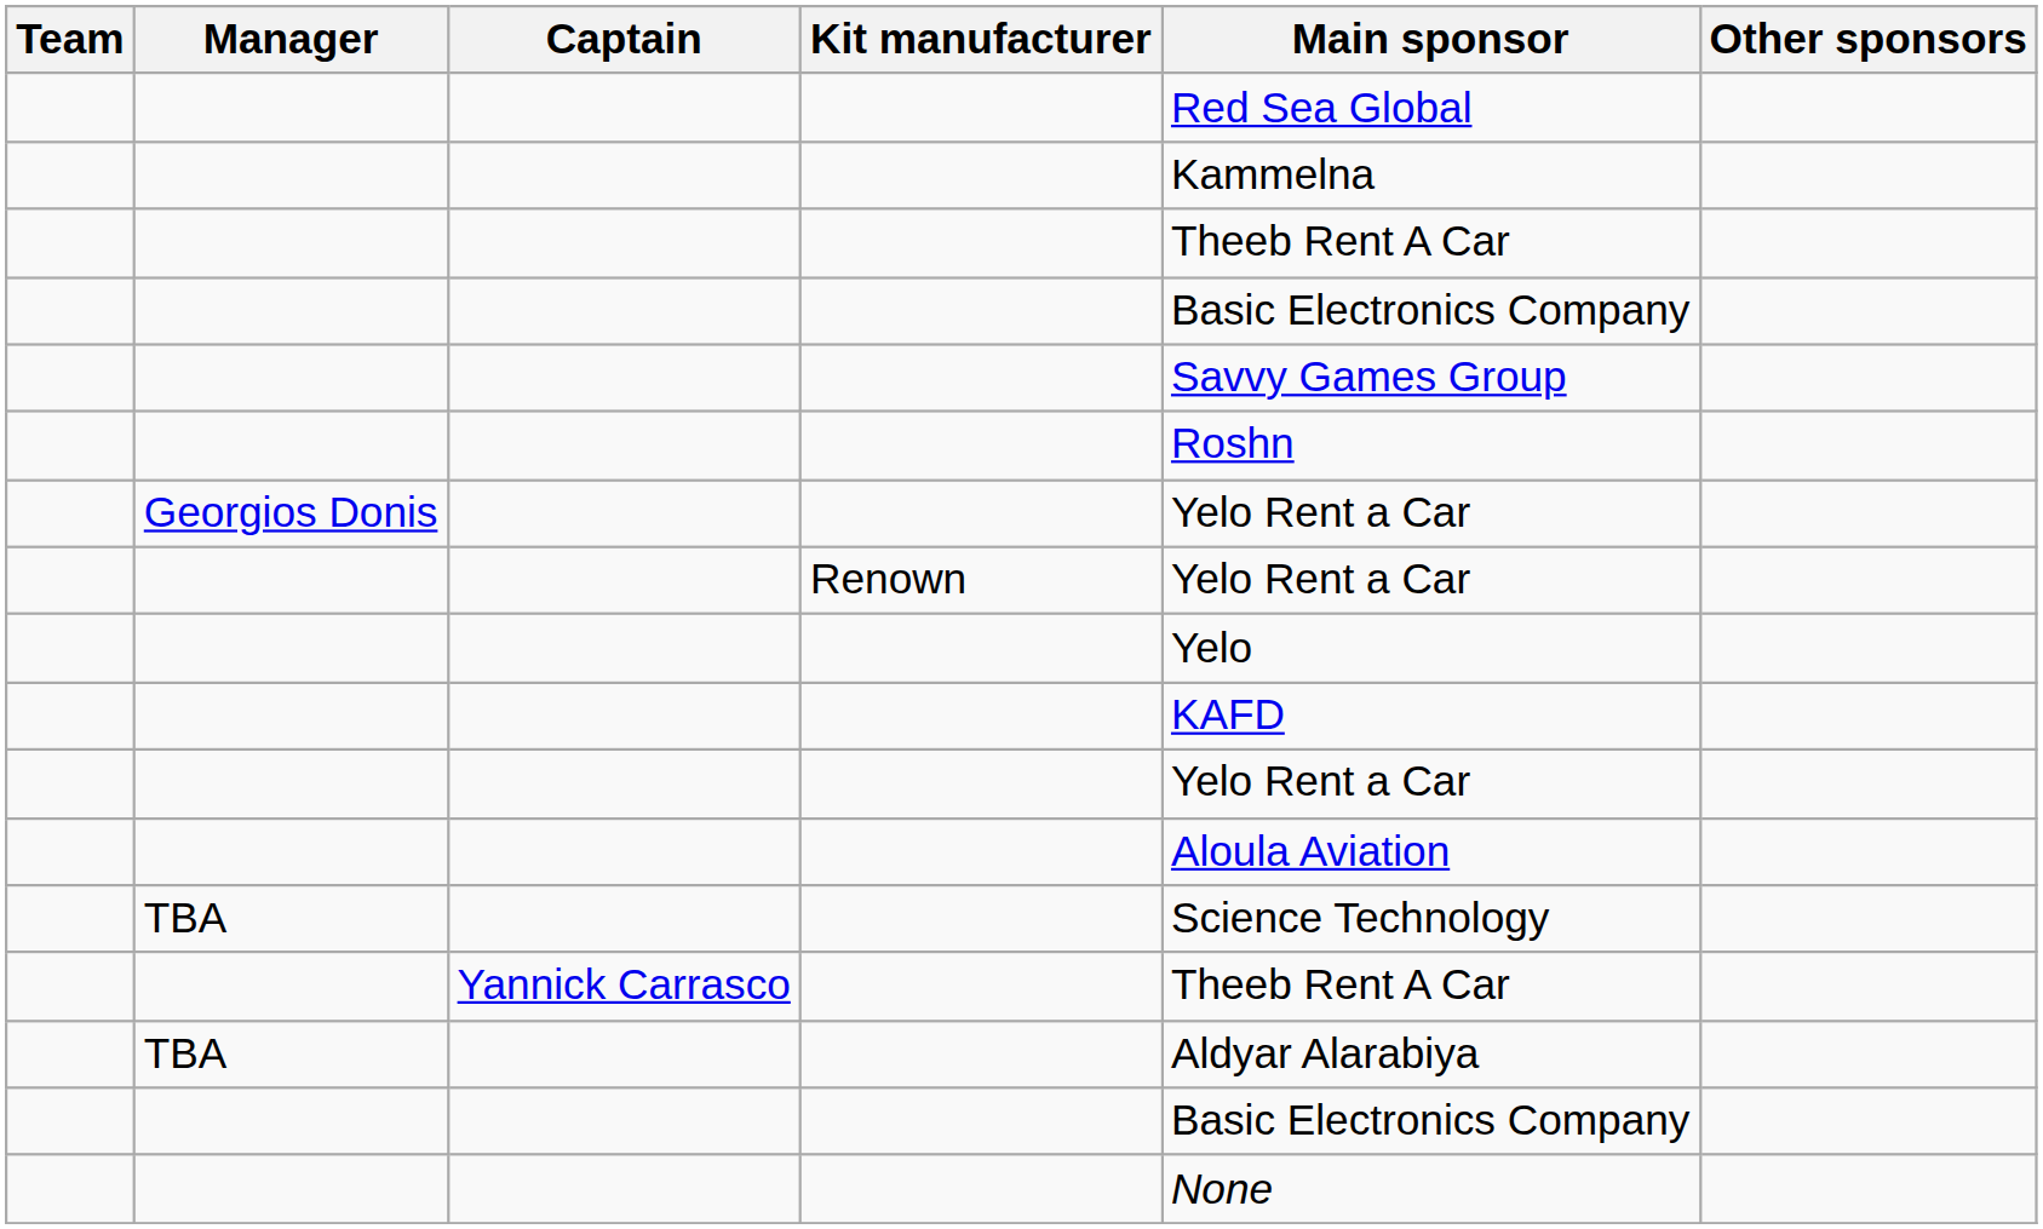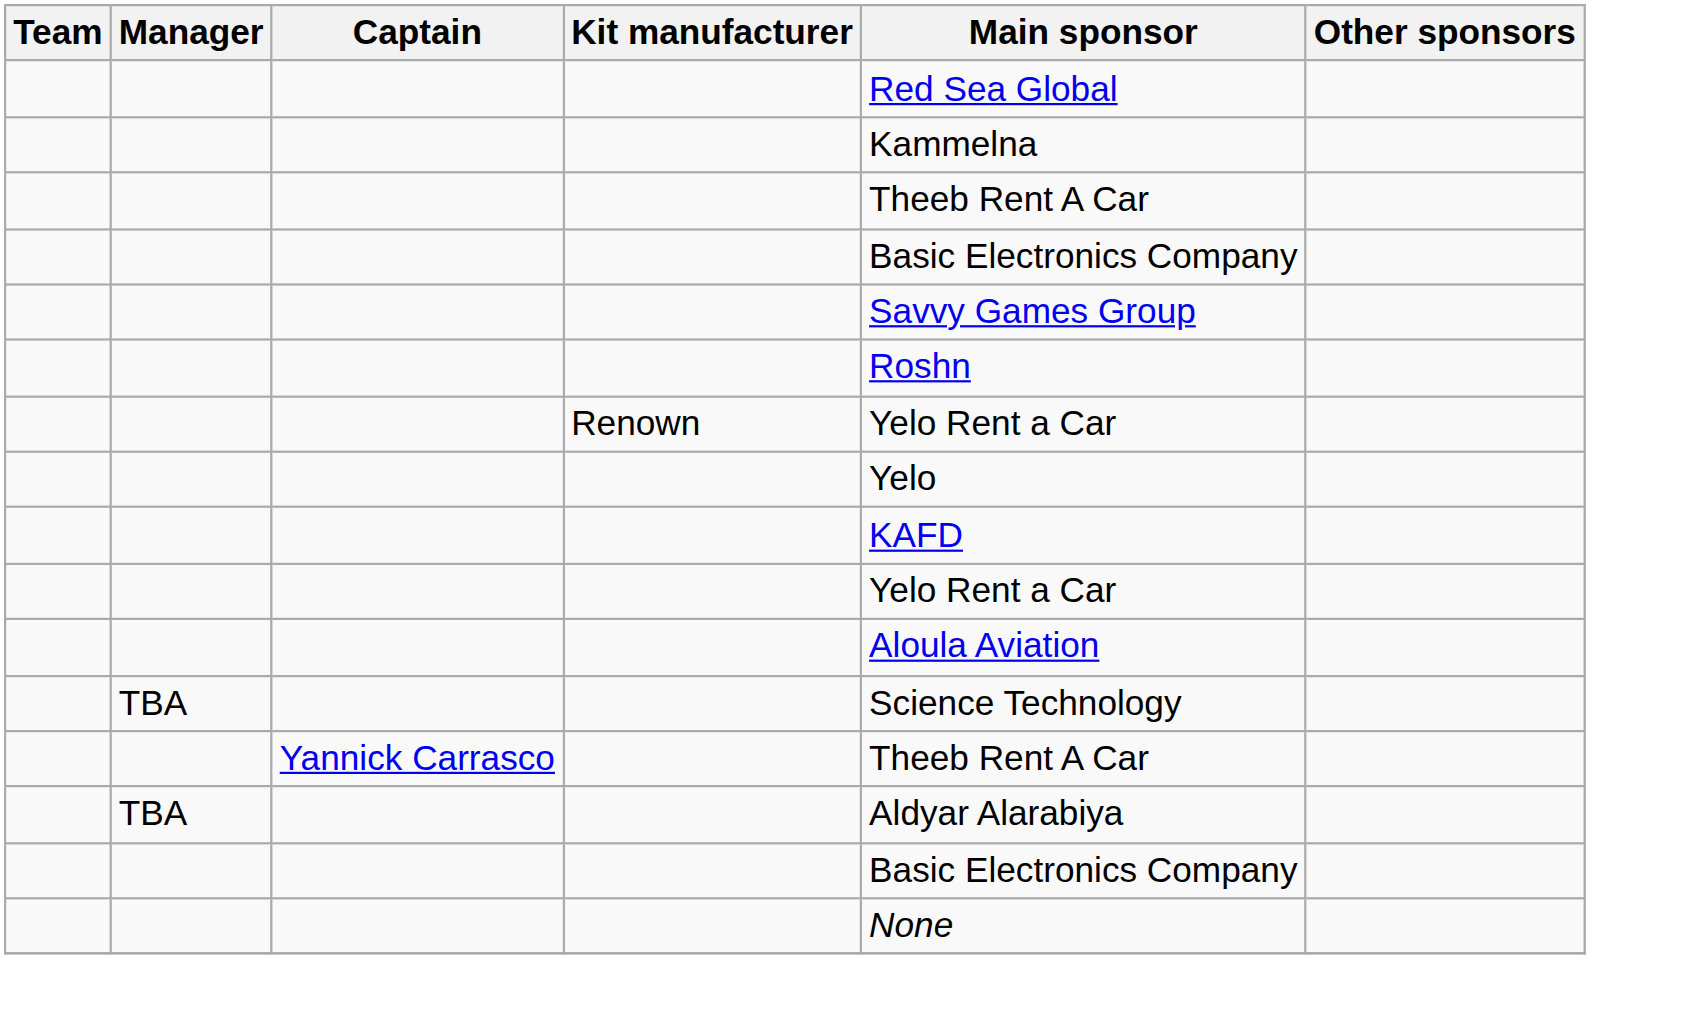- row: Georgios Donis | Yelo Rent a Car
